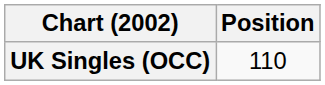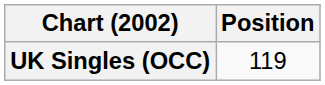UK Singles (OCC) | Position: 110 -> 119
